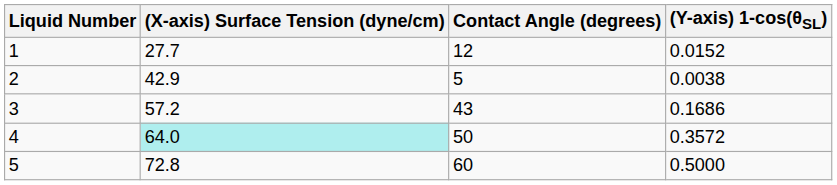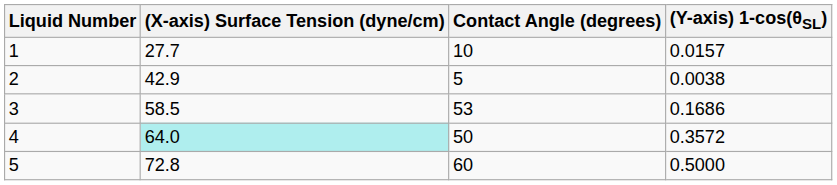1 | Contact Angle (degrees): 12 -> 10
1 | (Y-axis) 1-cos(θSL): 0.0152 -> 0.0157
3 | (X-axis) Surface Tension (dyne/cm): 57.2 -> 58.5
3 | Contact Angle (degrees): 43 -> 53
